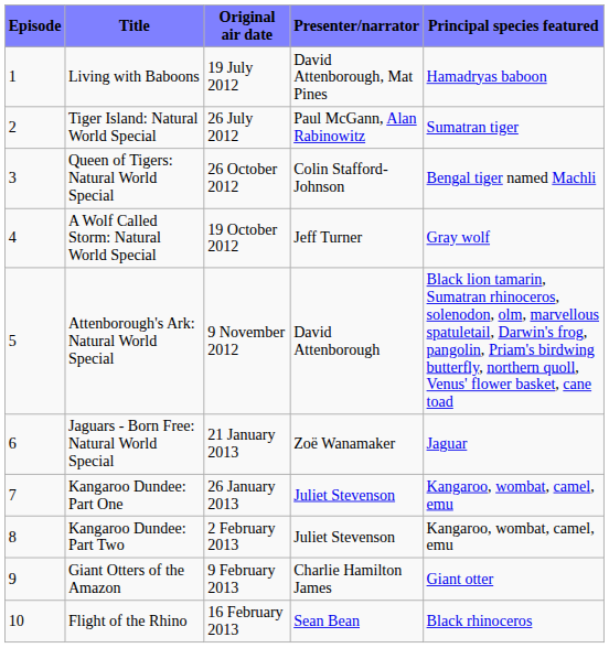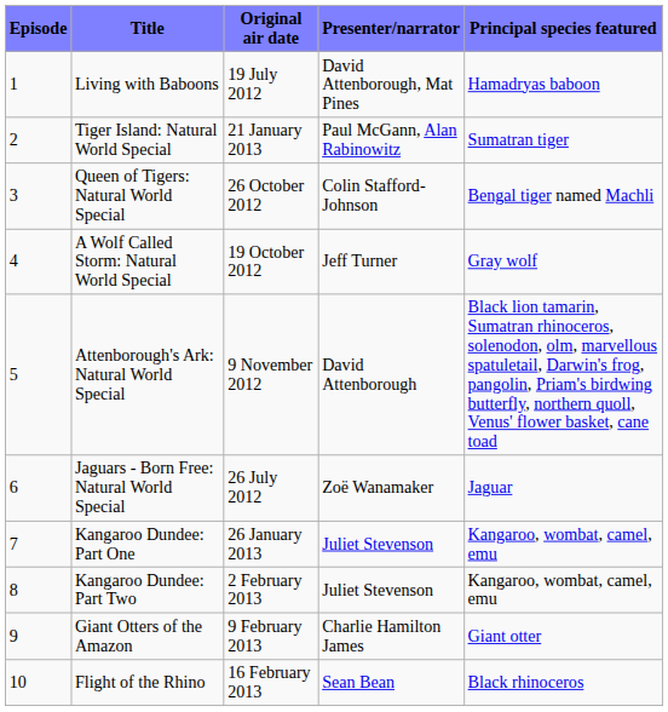Tiger Island: Natural World Special | Original air date: 26 July 2012 -> 21 January 2013
Jaguars - Born Free: Natural World Special | Original air date: 21 January 2013 -> 26 July 2012
